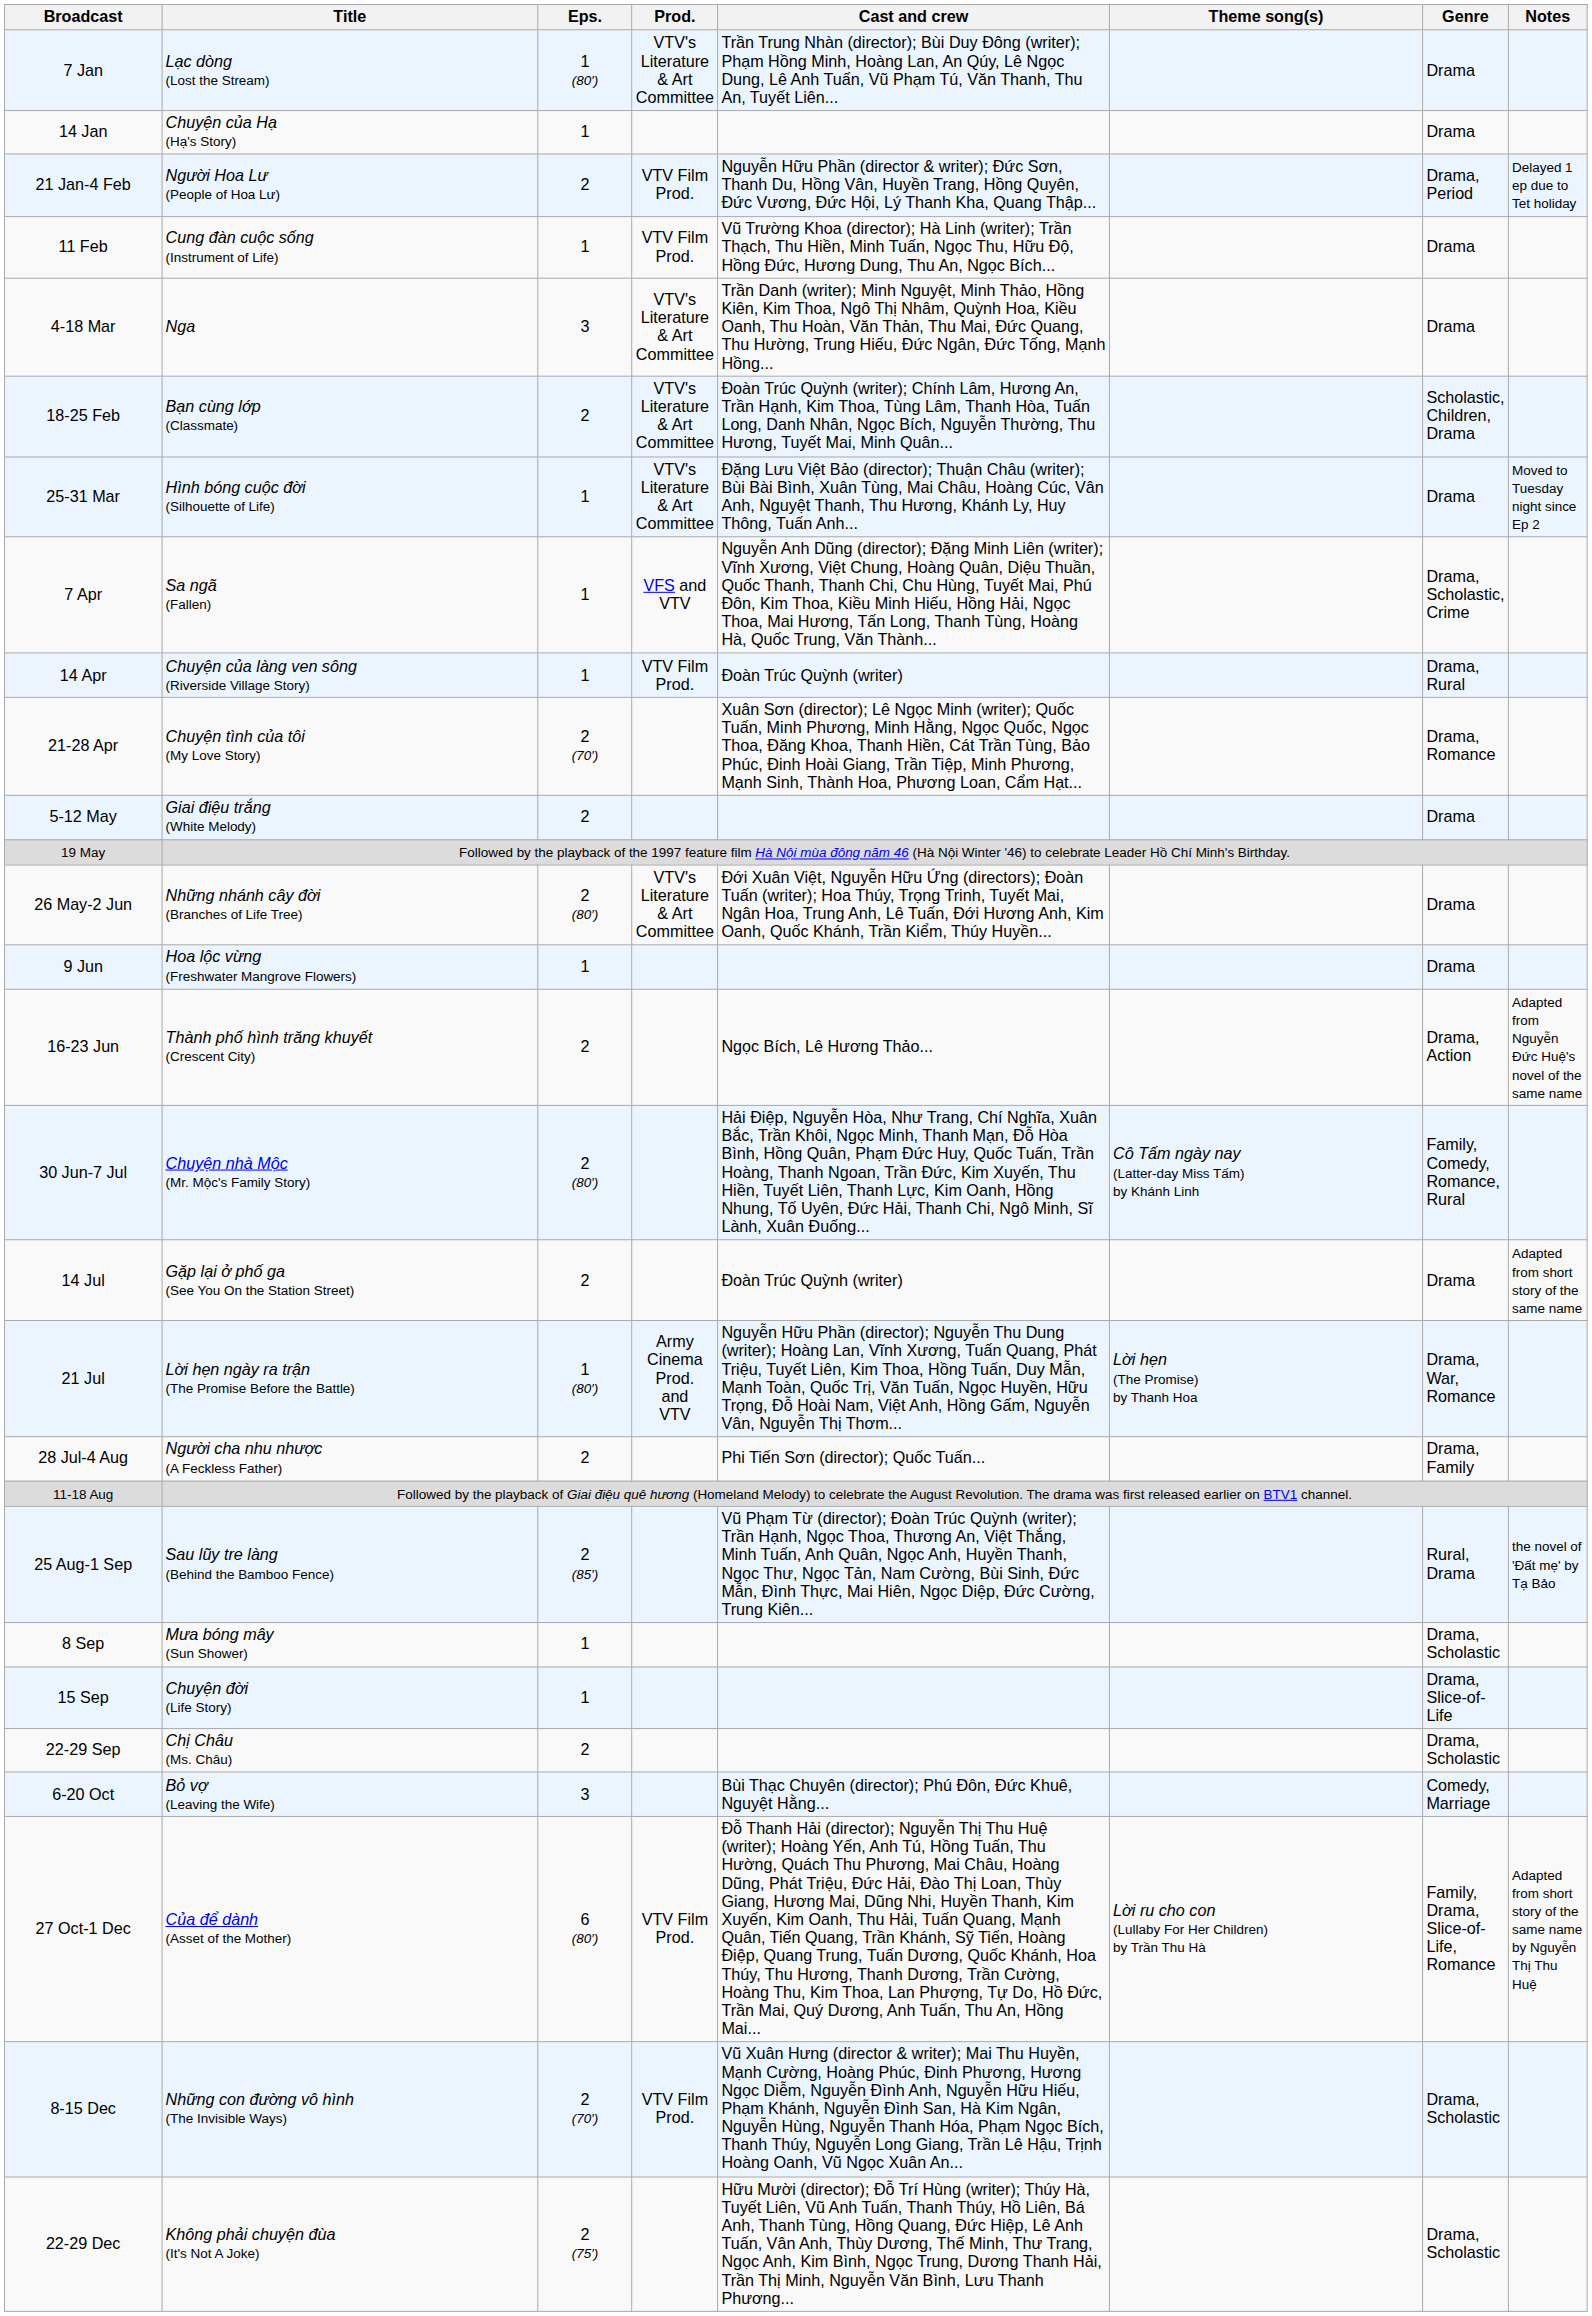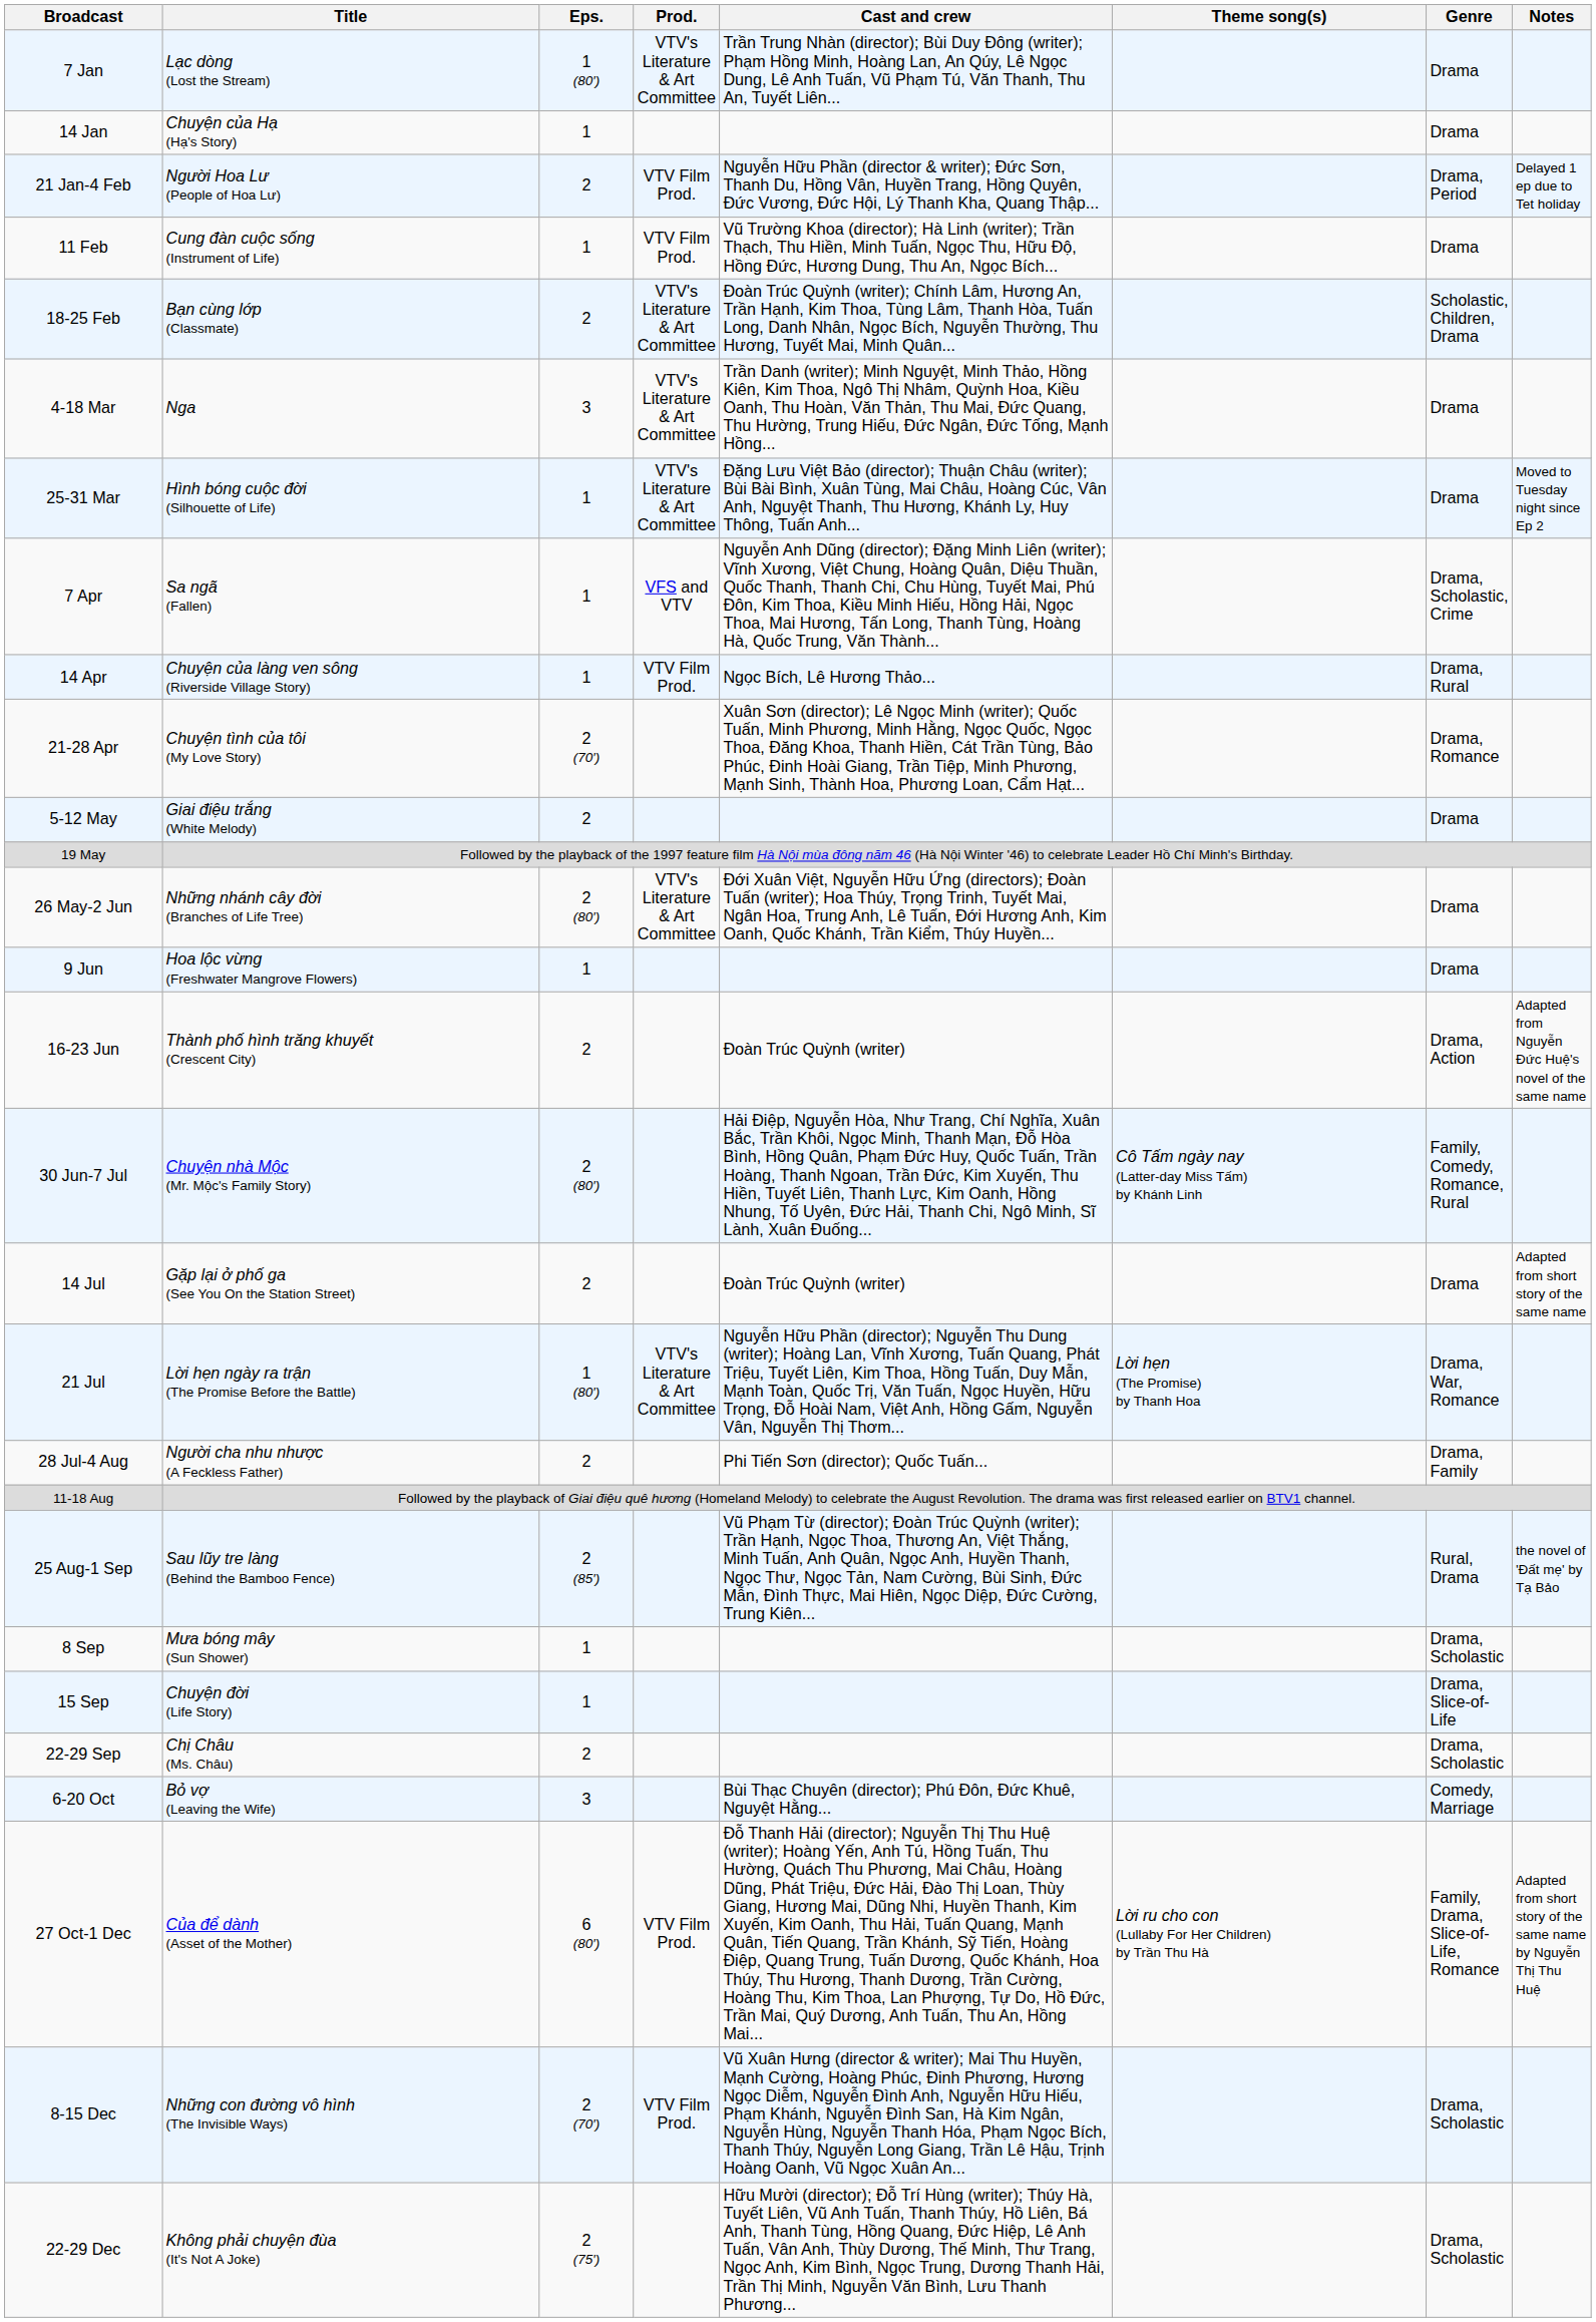rows swapped: 18-25 Feb <-> 4-18 Mar
14 Apr | Cast and crew: Đoàn Trúc Quỳnh (writer) -> Ngọc Bích, Lê Hương Thảo...
16-23 Jun | Cast and crew: Ngọc Bích, Lê Hương Thảo... -> Đoàn Trúc Quỳnh (writer)
21 Jul | Prod.: Army Cinema Prod. and VTV -> VTV's Literature & Art Committee
